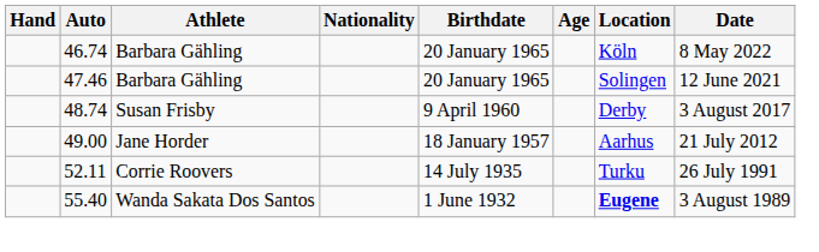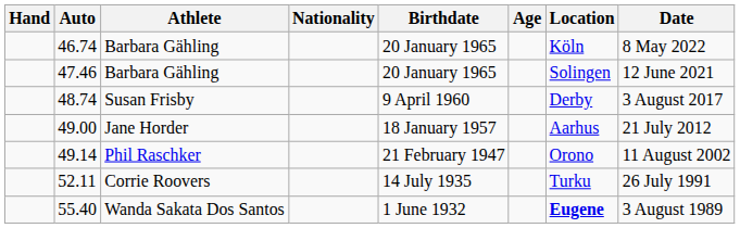+ row: 49.14 | Phil Raschker | 21 February 1947 | Orono | 11 August 2002
